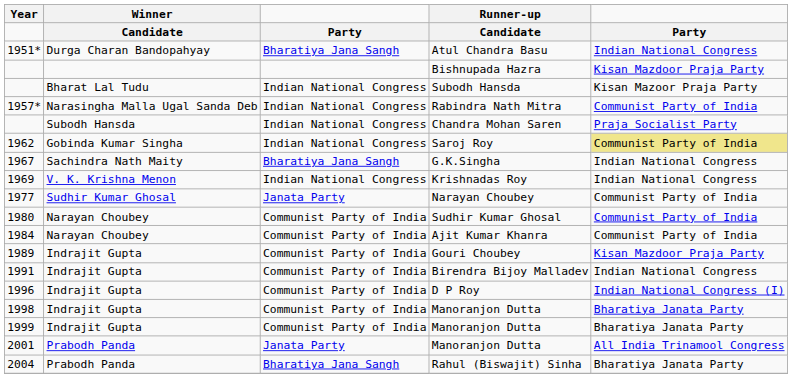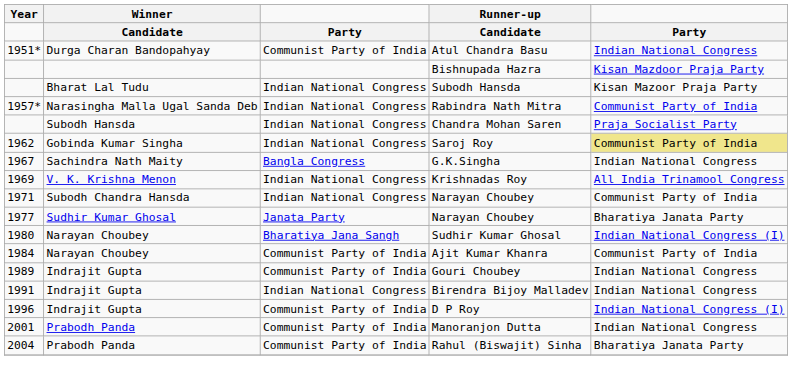1951* | column 3: Bharatiya Jana Sangh -> Communist Party of India
1967 | column 3: Bharatiya Jana Sangh -> Bangla Congress
1969 | column 5: Indian National Congress -> All India Trinamool Congress
+ row: 1971 | Subodh Chandra Hansda | Indian National Congress | Narayan Choubey | Communist Party of India
1977 | column 5: Communist Party of India -> Bharatiya Janata Party
1980 | column 3: Communist Party of India -> Bharatiya Jana Sangh
1980 | column 5: Communist Party of India -> Indian National Congress (I)
1989 | column 5: Kisan Mazdoor Praja Party -> Indian National Congress
1991 | column 3: Communist Party of India -> Indian National Congress
- row: 1998 | Indrajit Gupta | Communist Party of India | Manoranjon Dutta | Bharatiya Janata Party
- row: 1999 | Indrajit Gupta | Communist Party of India | Manoranjon Dutta | Bharatiya Janata Party
2001 | column 3: Janata Party -> Communist Party of India
2001 | column 5: All India Trinamool Congress -> Indian National Congress
2004 | column 3: Bharatiya Jana Sangh -> Communist Party of India
